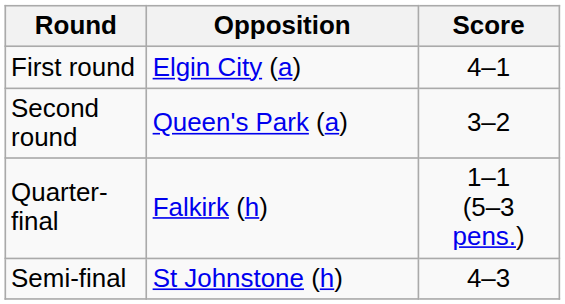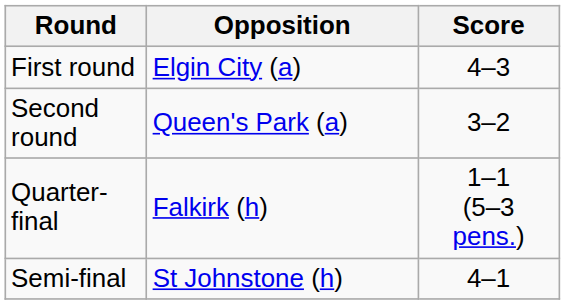First round | Score: 4–1 -> 4–3
Semi-final | Score: 4–3 -> 4–1
